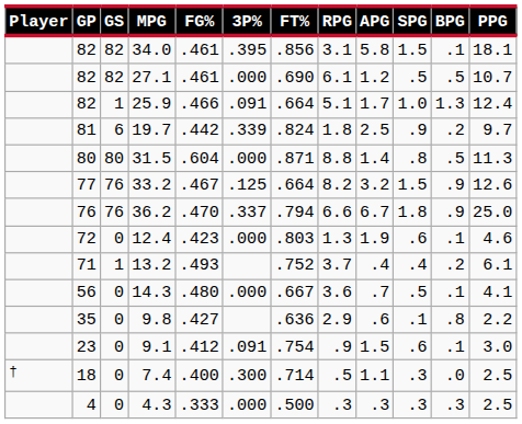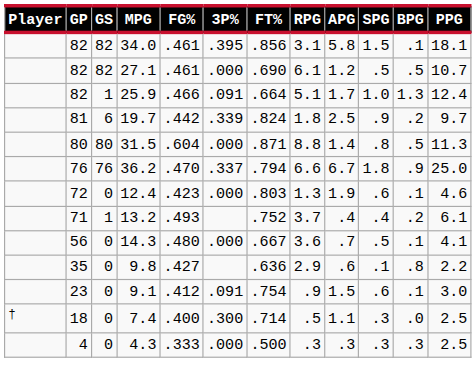- row: 77 | 76 | 33.2 | .467 | .125 | .664 | 8.2 | 3.2 | 1.5 | .9 | 12.6
